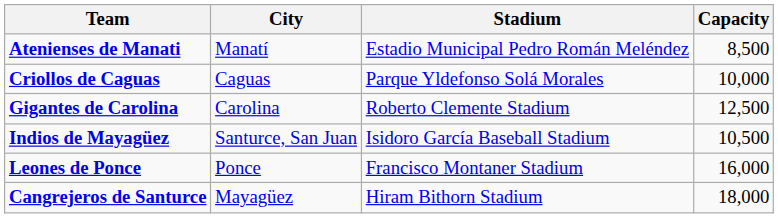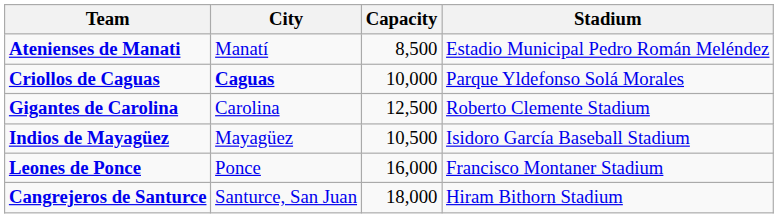columns swapped: Stadium <-> Capacity
Criollos de Caguas | City: normal -> bold
Indios de Mayagüez | City: Santurce, San Juan -> Mayagüez
Cangrejeros de Santurce | City: Mayagüez -> Santurce, San Juan
